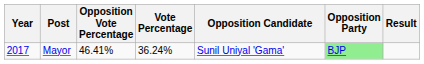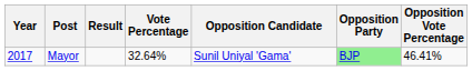columns swapped: Result <-> Opposition Vote Percentage
Mayor | Vote Percentage: 36.24% -> 32.64%
